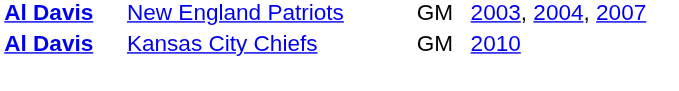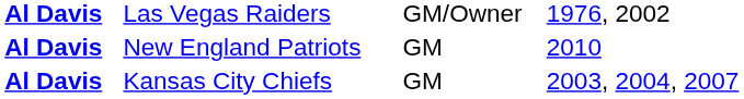+ row: Al Davis | Las Vegas Raiders | GM/Owner | 1976, 2002
New England Patriots | column 4: 2003, 2004, 2007 -> 2010
Kansas City Chiefs | column 4: 2010 -> 2003, 2004, 2007
